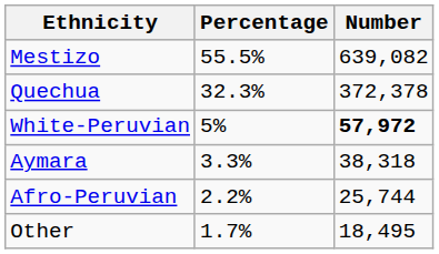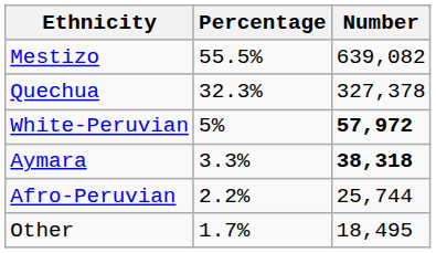Quechua | Number: 372,378 -> 327,378
Aymara | Number: normal -> bold
